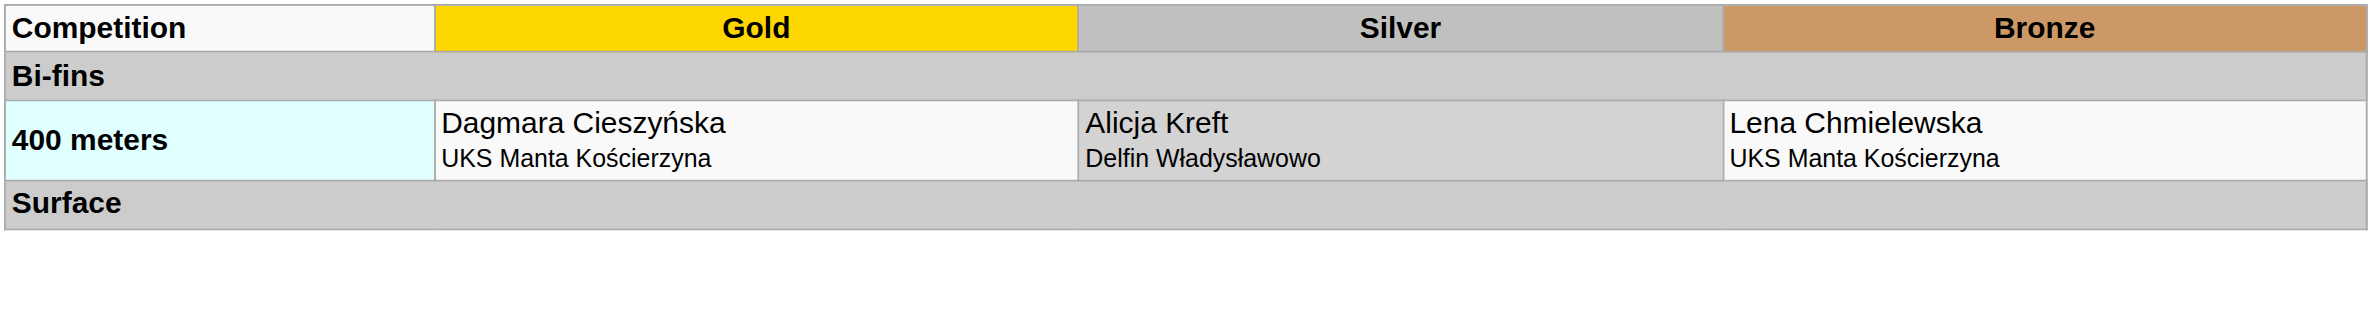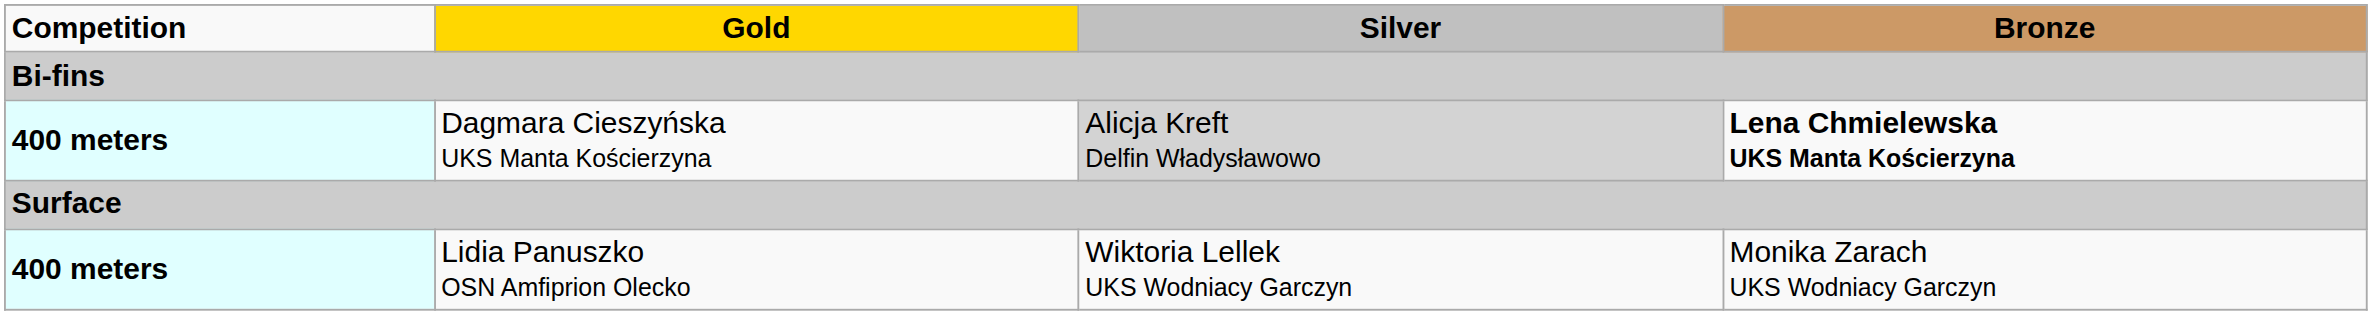Dagmara Cieszyńska UKS Manta Kościerzyna | Bronze: normal -> bold
+ row: 400 meters | Lidia Panuszko OSN Amfiprion Olecko | Wiktoria Lellek UKS Wodniacy Garczyn | Monika Zarach UKS Wodniacy Garczyn
